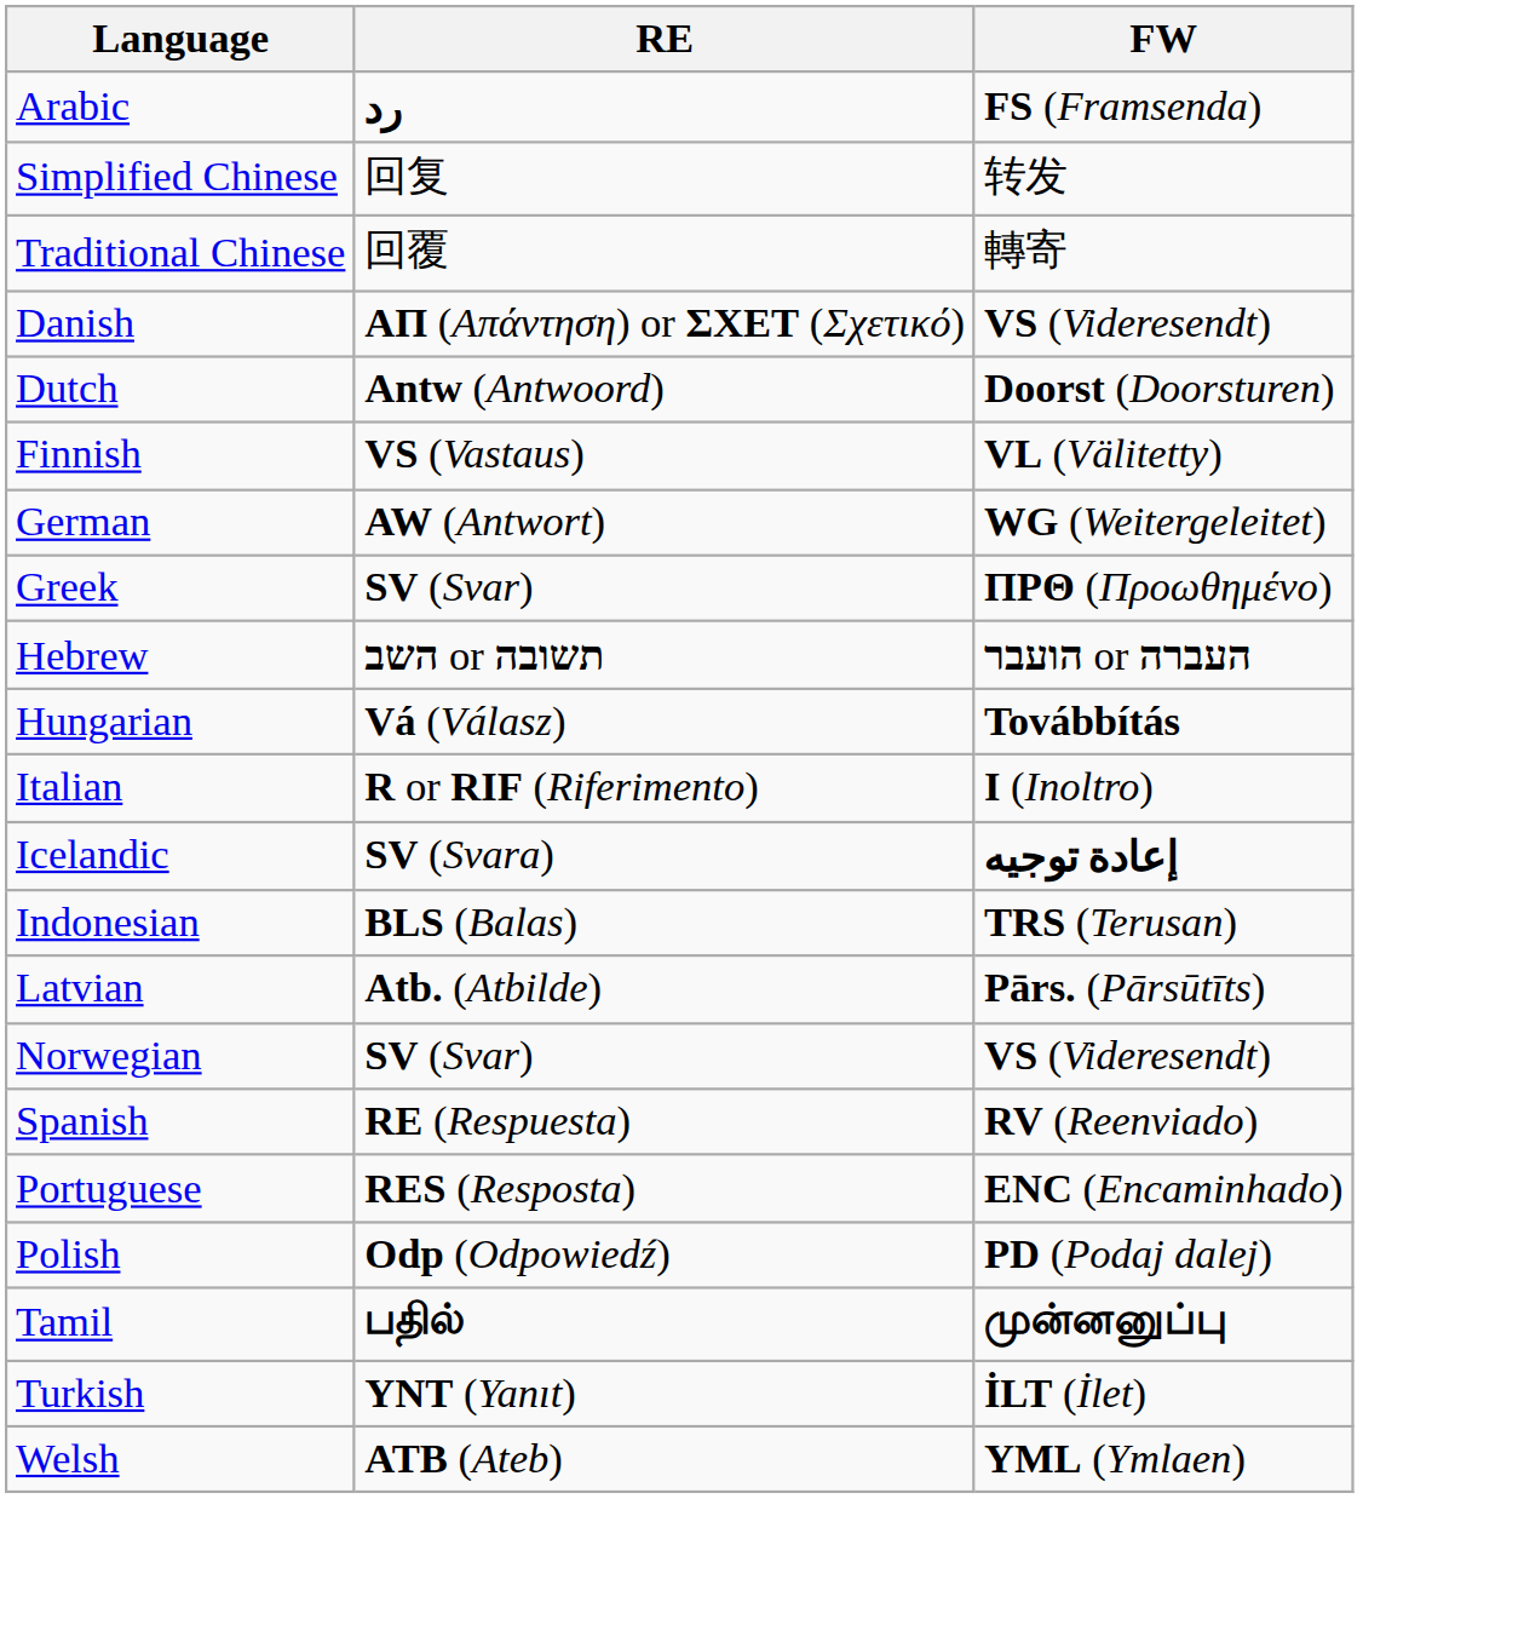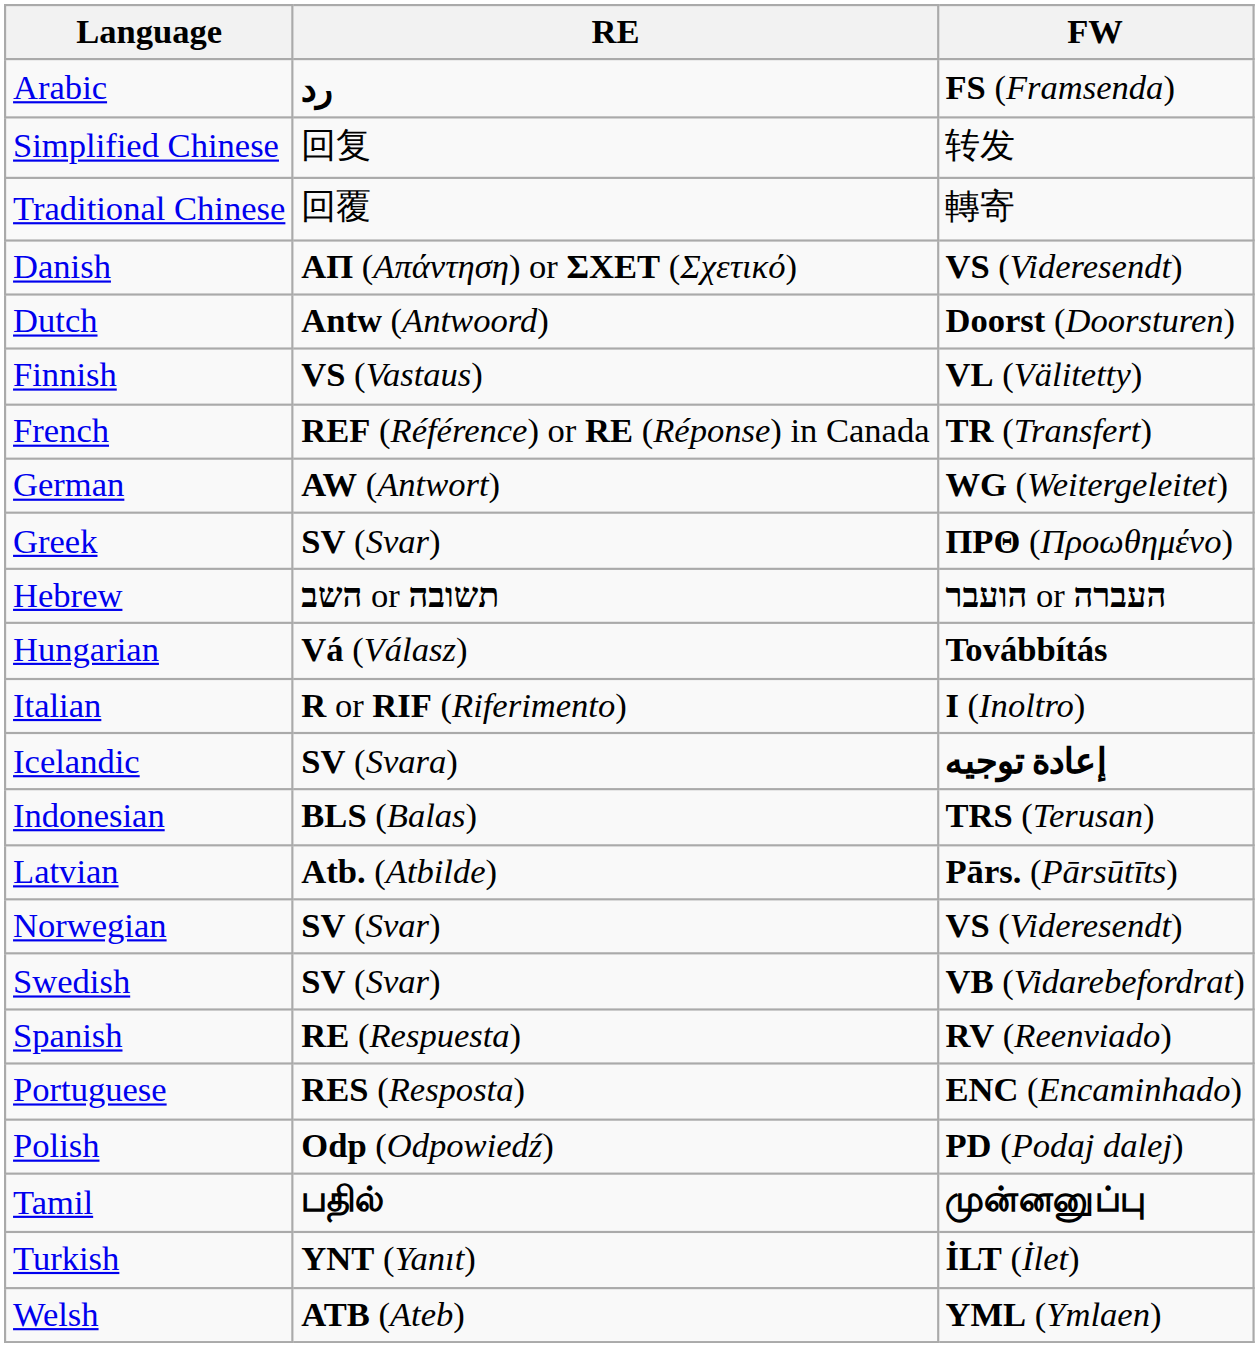+ row: French | REF (Référence) or RE (Réponse) in Canada | TR (Transfert)
+ row: Swedish | SV (Svar) | VB (Vidarebefordrat)
